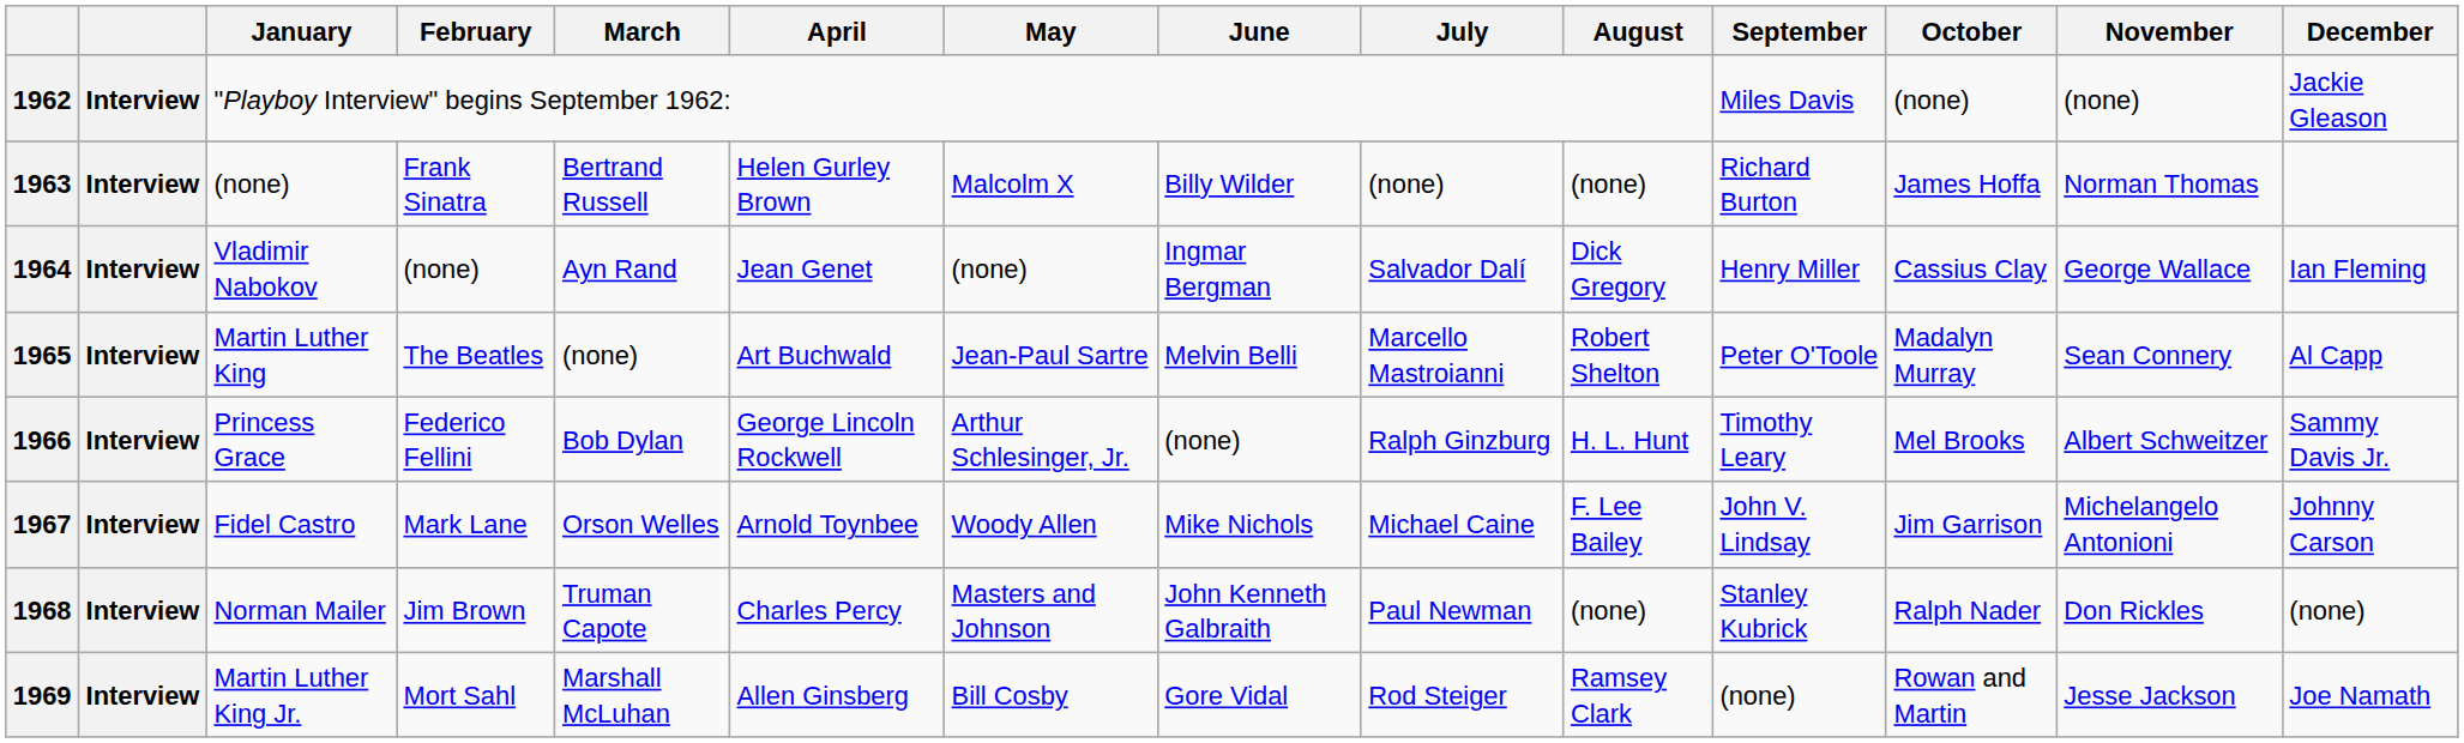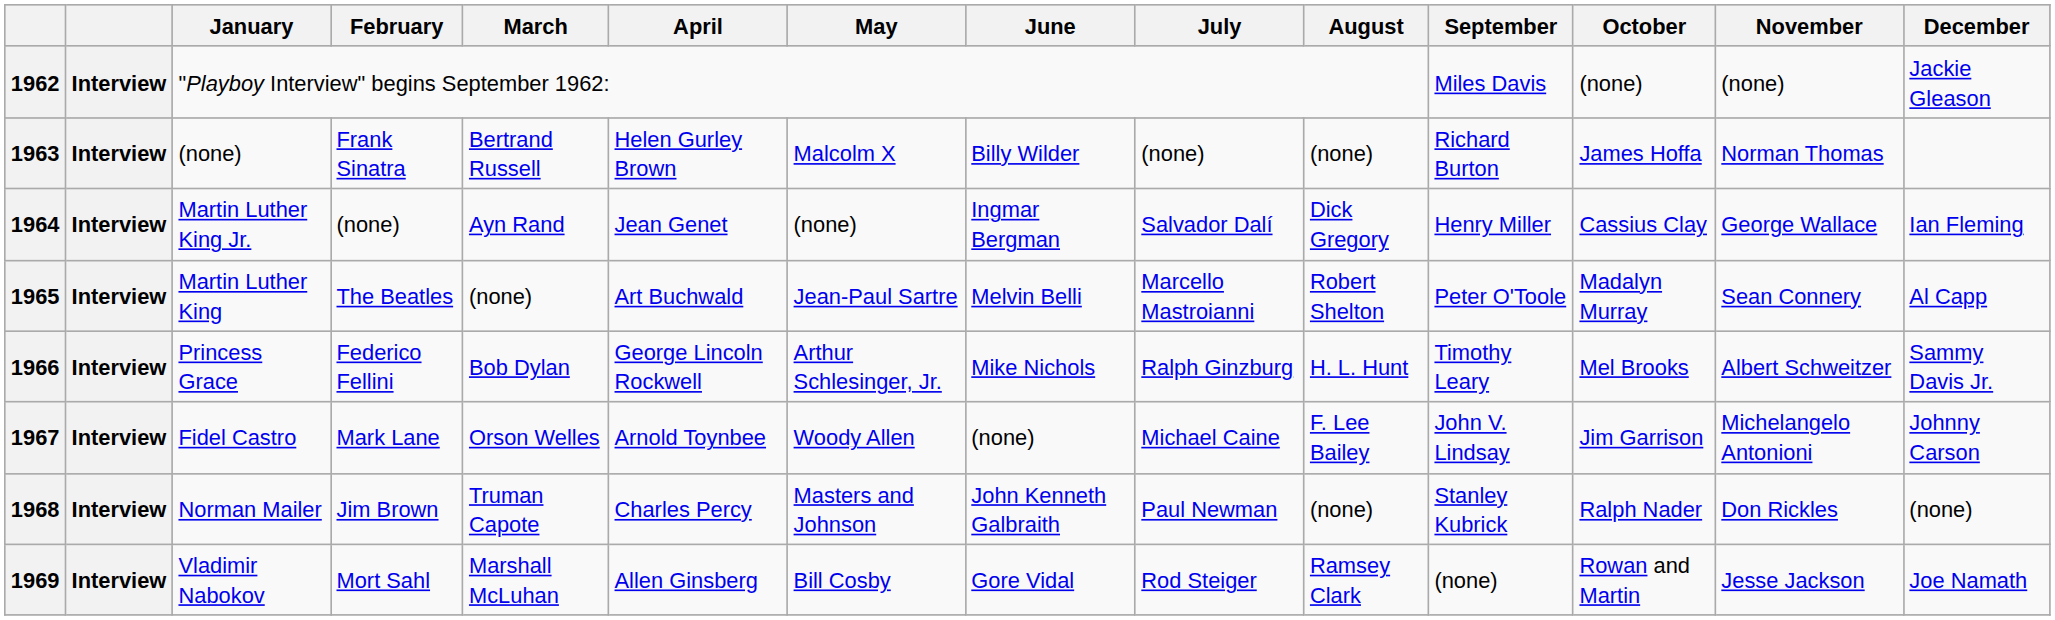1964 | January: Vladimir Nabokov -> Martin Luther King Jr.
1966 | June: (none) -> Mike Nichols
1967 | June: Mike Nichols -> (none)
1969 | January: Martin Luther King Jr. -> Vladimir Nabokov
